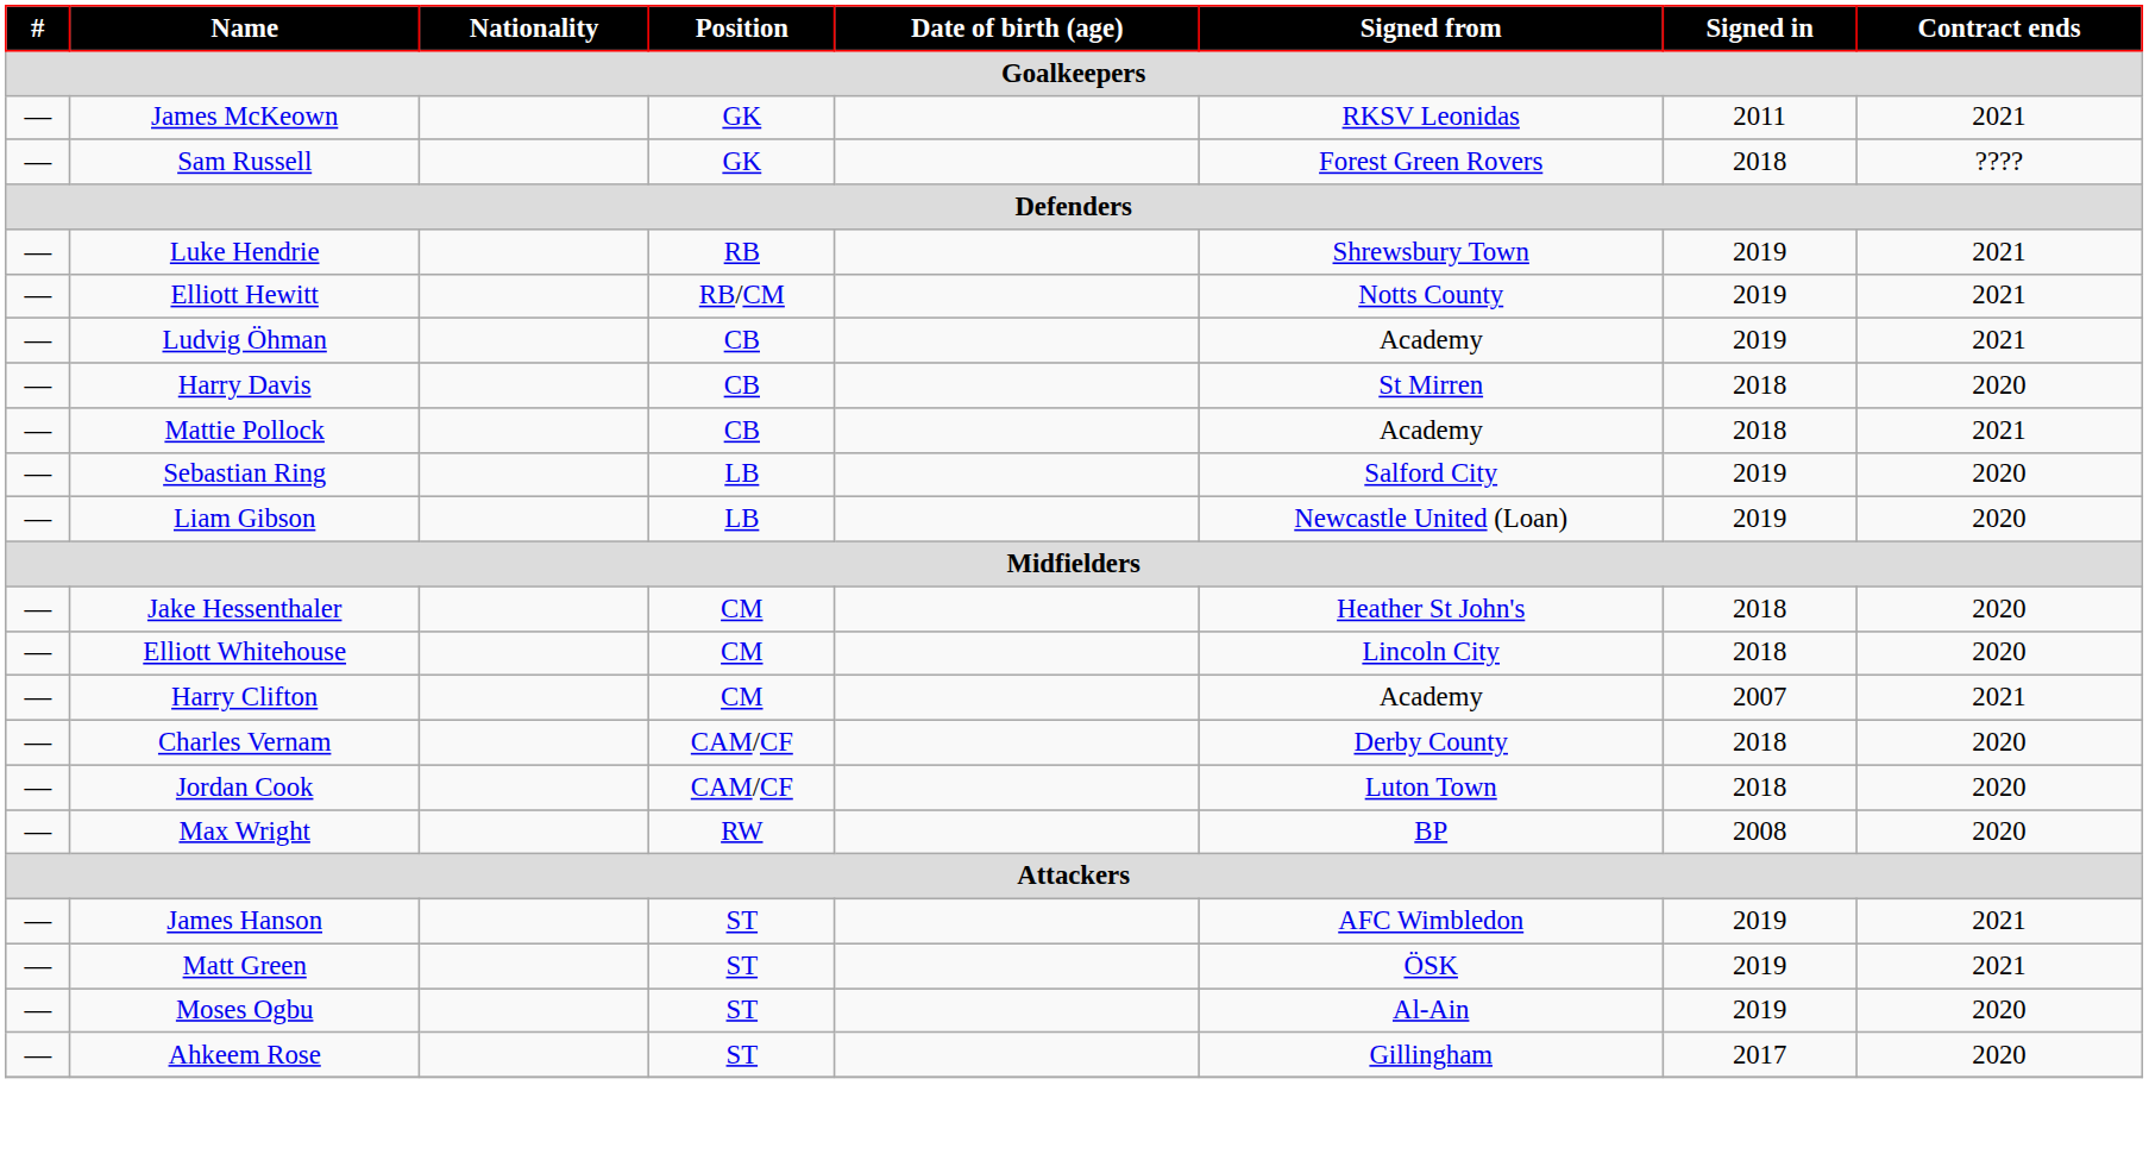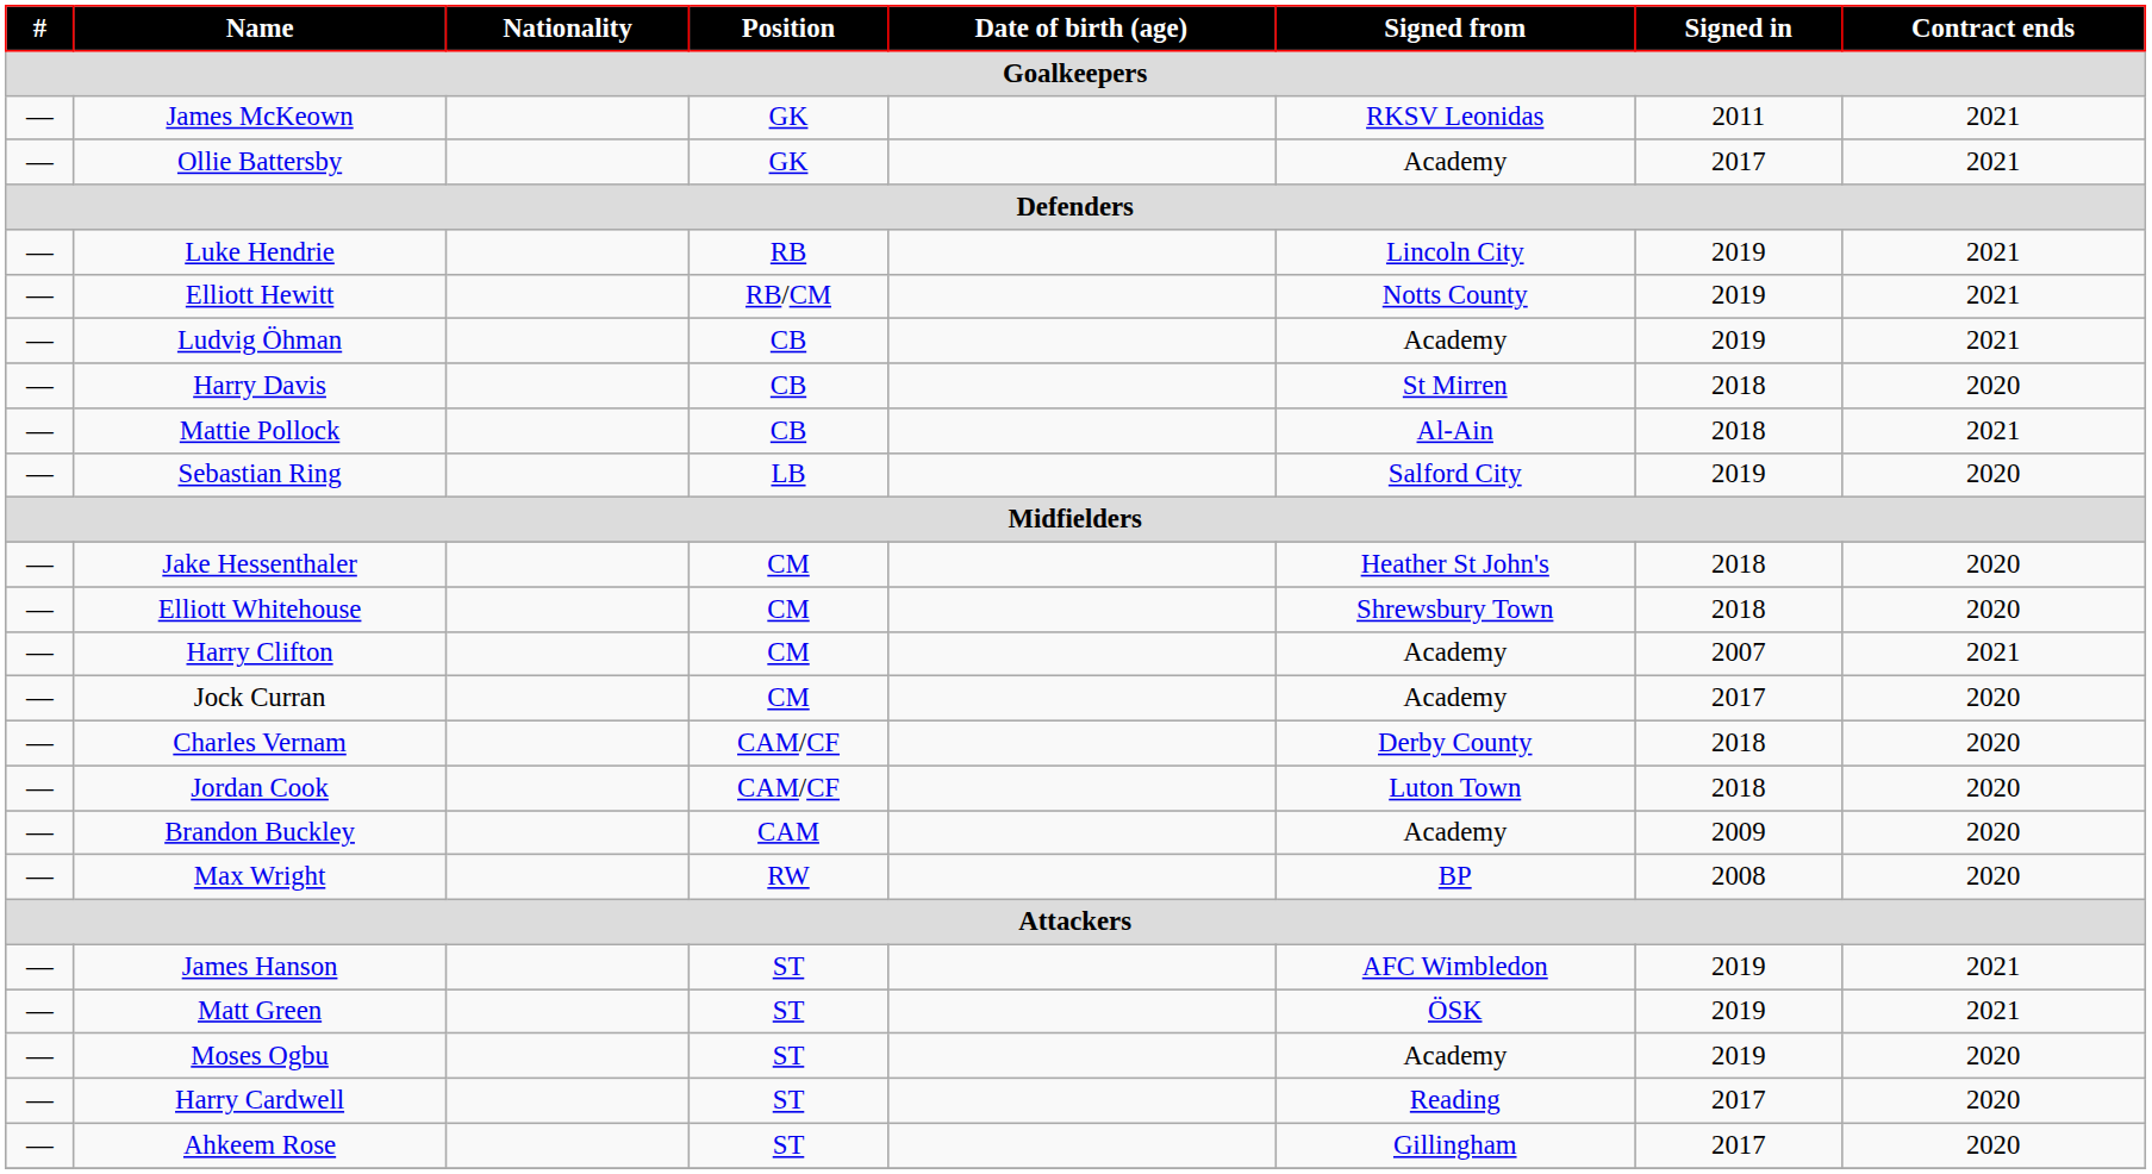- row: — | Sam Russell | GK | Forest Green Rovers | 2018 | ????
+ row: — | Ollie Battersby | GK | Academy | 2017 | 2021
Luke Hendrie | Signed from: Shrewsbury Town -> Lincoln City
Mattie Pollock | Signed from: Academy -> Al-Ain
- row: — | Liam Gibson | LB | Newcastle United (Loan) | 2019 | 2020
Elliott Whitehouse | Signed from: Lincoln City -> Shrewsbury Town
+ row: — | Jock Curran | CM | Academy | 2017 | 2020
+ row: — | Brandon Buckley | CAM | Academy | 2009 | 2020
Moses Ogbu | Signed from: Al-Ain -> Academy
+ row: — | Harry Cardwell | ST | Reading | 2017 | 2020
